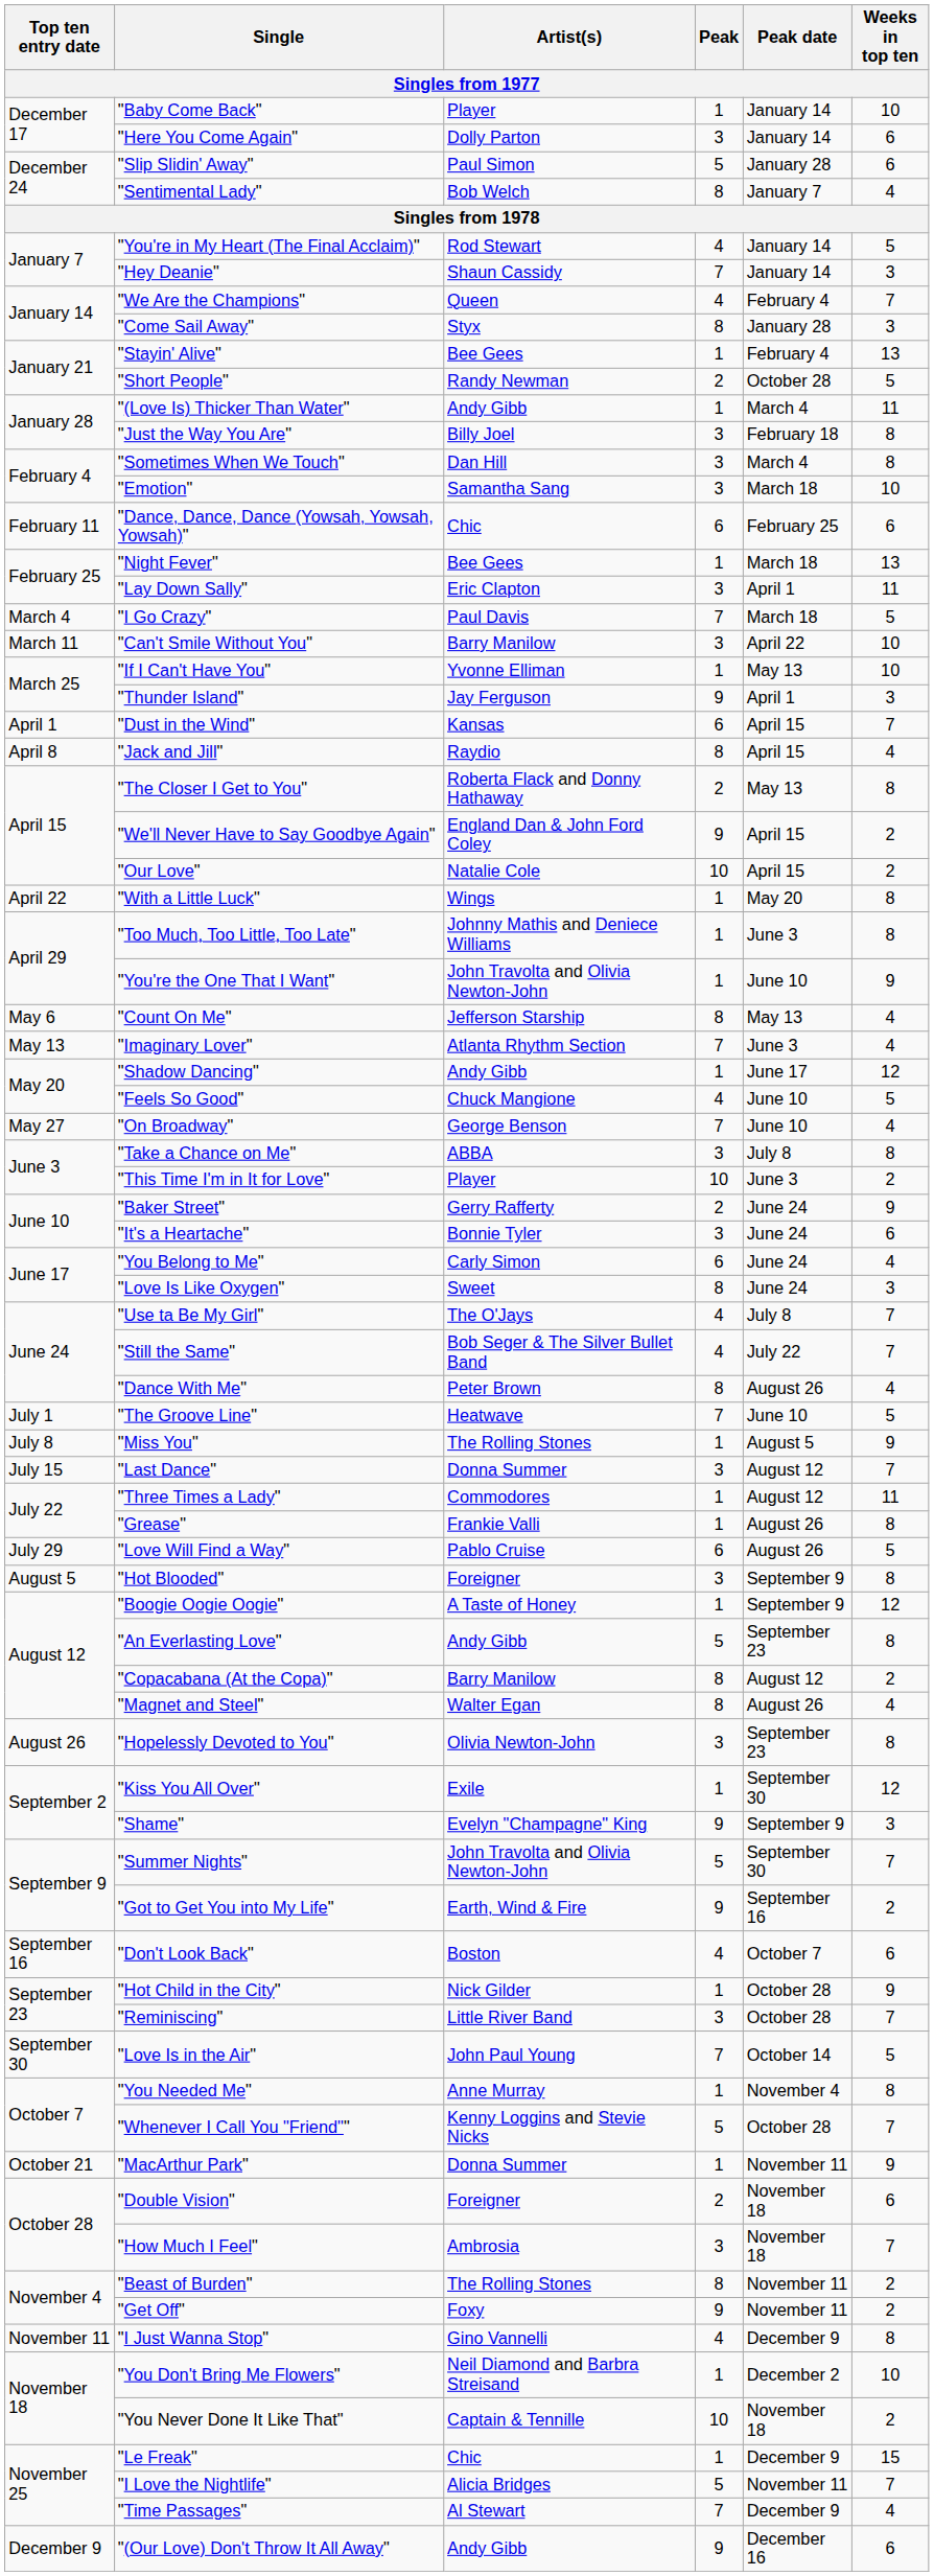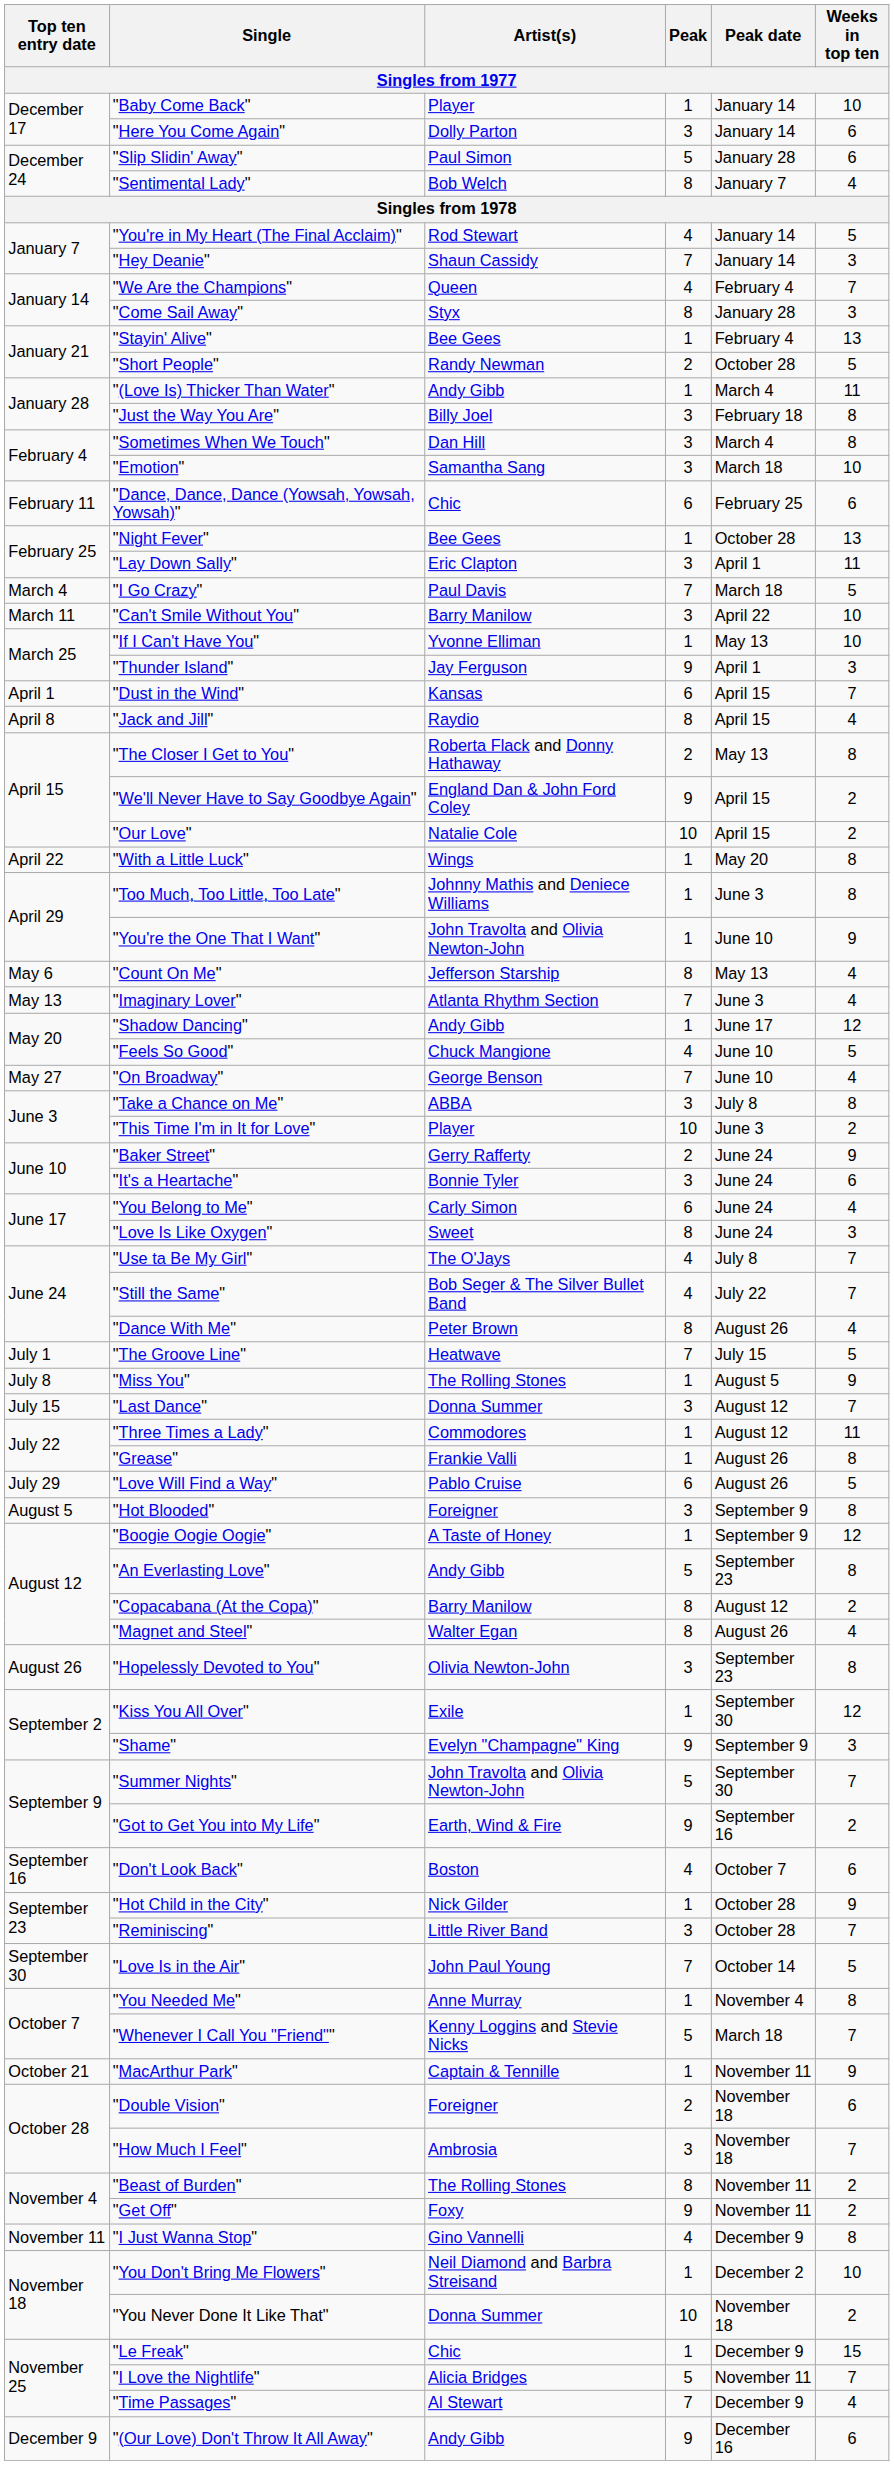"Night Fever" | Peak date: March 18 -> October 28
"The Groove Line" | Peak date: June 10 -> July 15
"Whenever I Call You "Friend"" | Peak date: October 28 -> March 18
"MacArthur Park" | Artist(s): Donna Summer -> Captain & Tennille
"You Never Done It Like That" | Artist(s): Captain & Tennille -> Donna Summer
